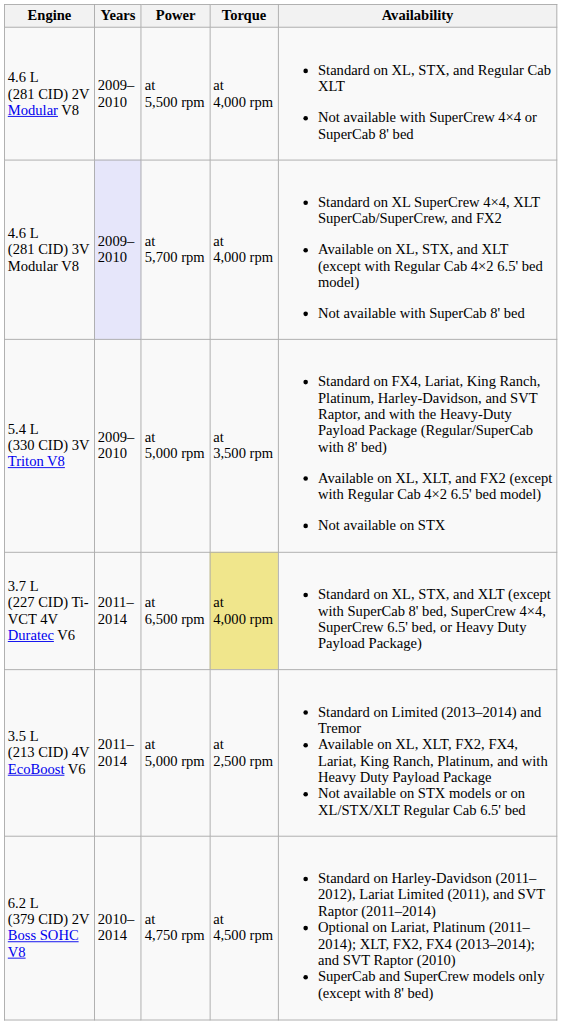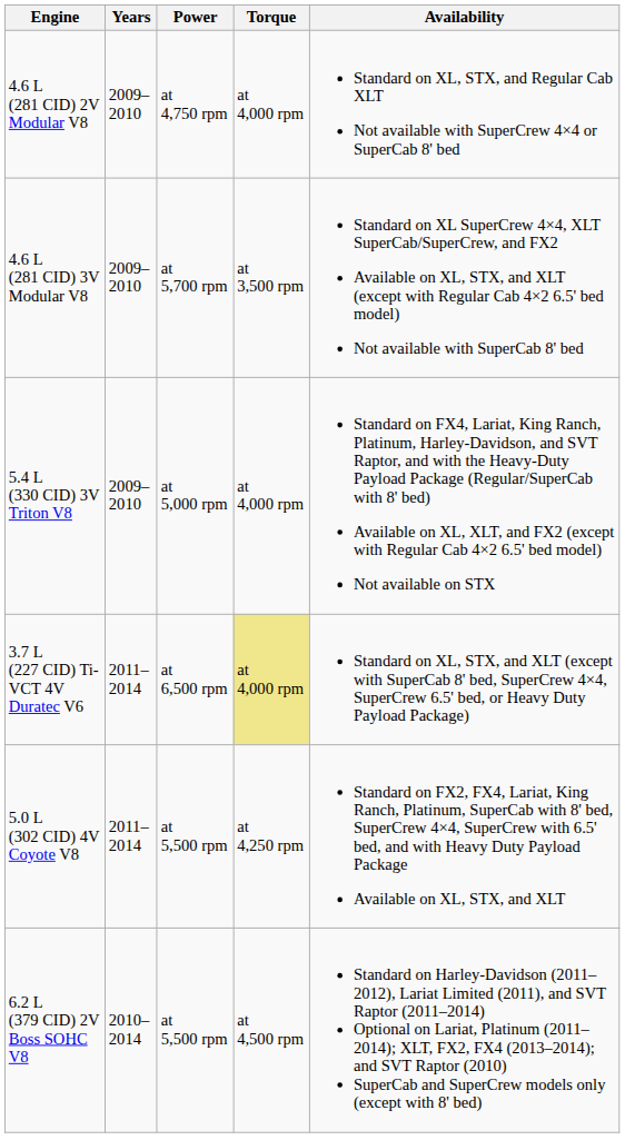4.6 L (281 CID) 2V Modular V8 | Power: at 5,500 rpm -> at 4,750 rpm
4.6 L (281 CID) 3V Modular V8 | Years: lavender background -> no background
4.6 L (281 CID) 3V Modular V8 | Torque: at 4,000 rpm -> at 3,500 rpm
5.4 L (330 CID) 3V Triton V8 | Torque: at 3,500 rpm -> at 4,000 rpm
+ row: 5.0 L (302 CID) 4V Coyote V8 | 2011–2014 | at 5,500 rpm | at 4,250 rpm | Standard on FX2, FX4, Lariat, King Ranch, Platinum, SuperCab with 8' bed, SuperCrew 4×4, SuperCrew with 6.5' bed, and with Heavy Duty Payload Package Available on XL, STX, and XLT
- row: 3.5 L (213 CID) 4V EcoBoost V6 | 2011–2014 | at 5,000 rpm | at 2,500 rpm | Standard on Limited (2013–2014) and Tremor Available on XL, XLT, FX2, FX4, Lariat, King Ranch, Platinum, and with Heavy Duty Payload Package Not available on STX models or on XL/STX/XLT Regular Cab 6.5' bed
6.2 L (379 CID) 2V Boss SOHC V8 | Power: at 4,750 rpm -> at 5,500 rpm
